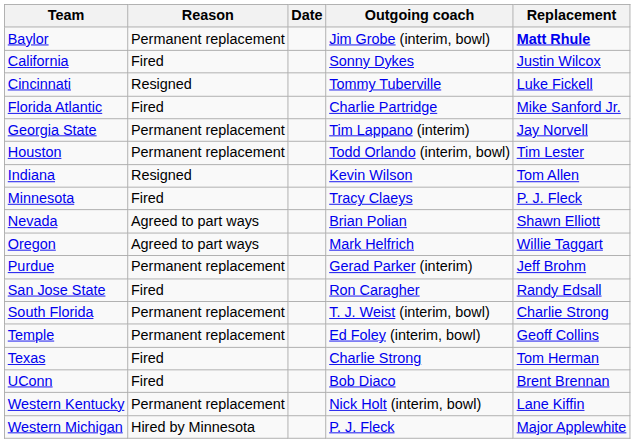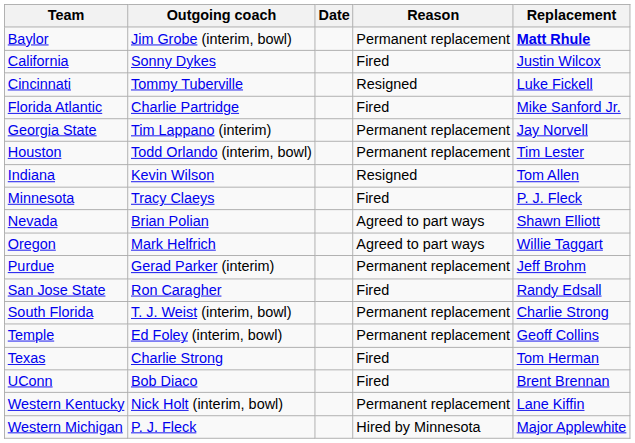columns swapped: Outgoing coach <-> Reason
